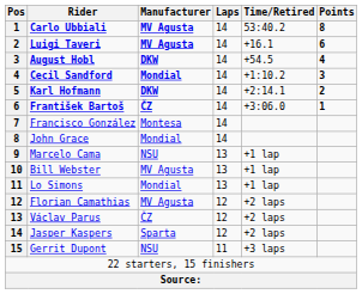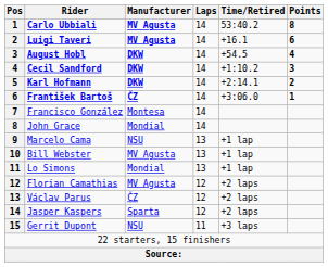Cecil Sandford | Manufacturer: Mondial -> DKW
